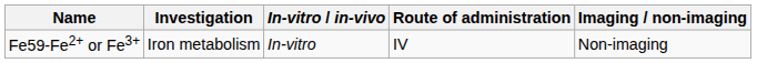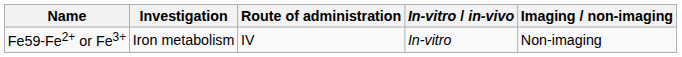columns swapped: Route of administration <-> In-vitro / in-vivo
